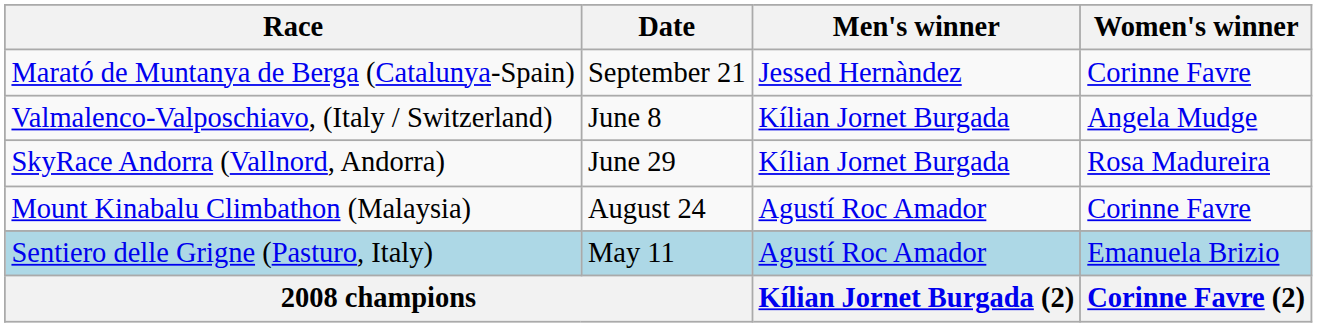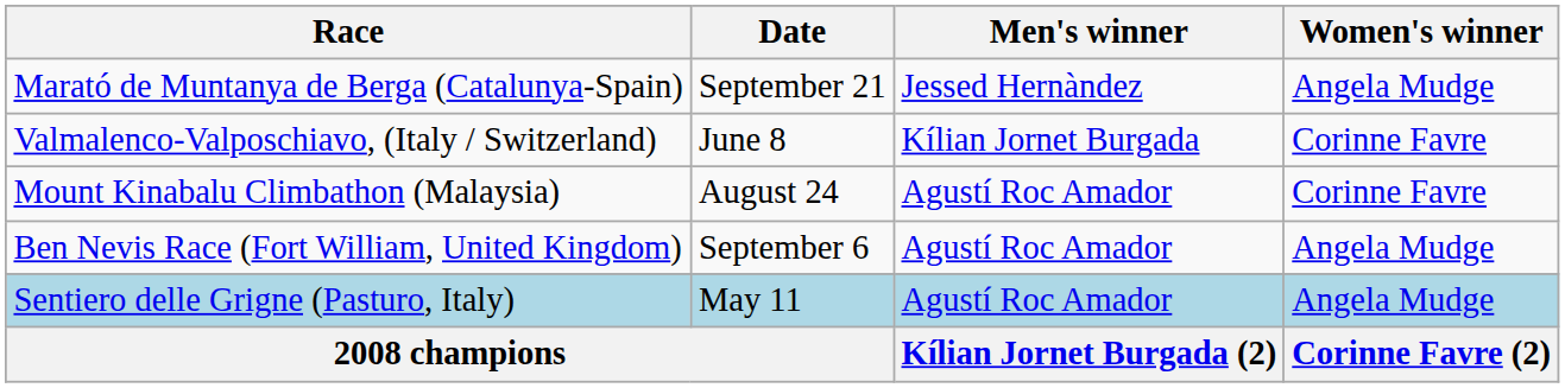Marató de Muntanya de Berga (Catalunya-Spain) | Women's winner: Corinne Favre -> Angela Mudge
Valmalenco-Valposchiavo, (Italy / Switzerland) | Women's winner: Angela Mudge -> Corinne Favre
- row: SkyRace Andorra (Vallnord, Andorra) | June 29 | Kílian Jornet Burgada | Rosa Madureira
+ row: Ben Nevis Race (Fort William, United Kingdom) | September 6 | Agustí Roc Amador | Angela Mudge
Sentiero delle Grigne (Pasturo, Italy) | Women's winner: Emanuela Brizio -> Angela Mudge
